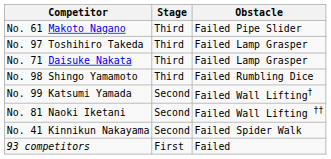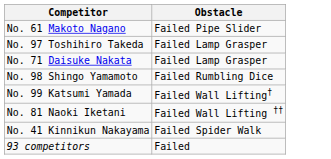- column: Stage | Third | Third | Third | Third | Second | Second | Second | First
